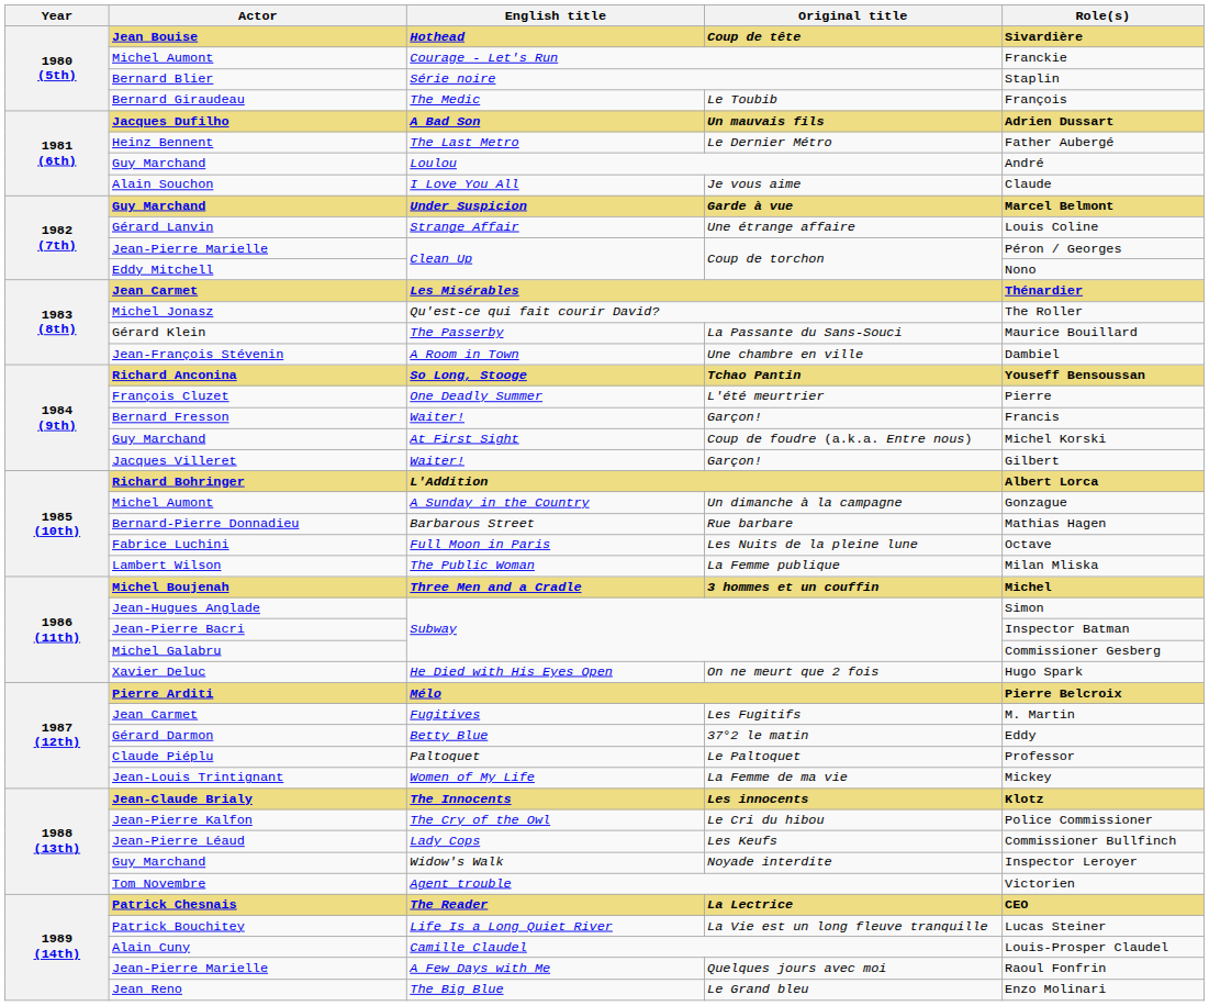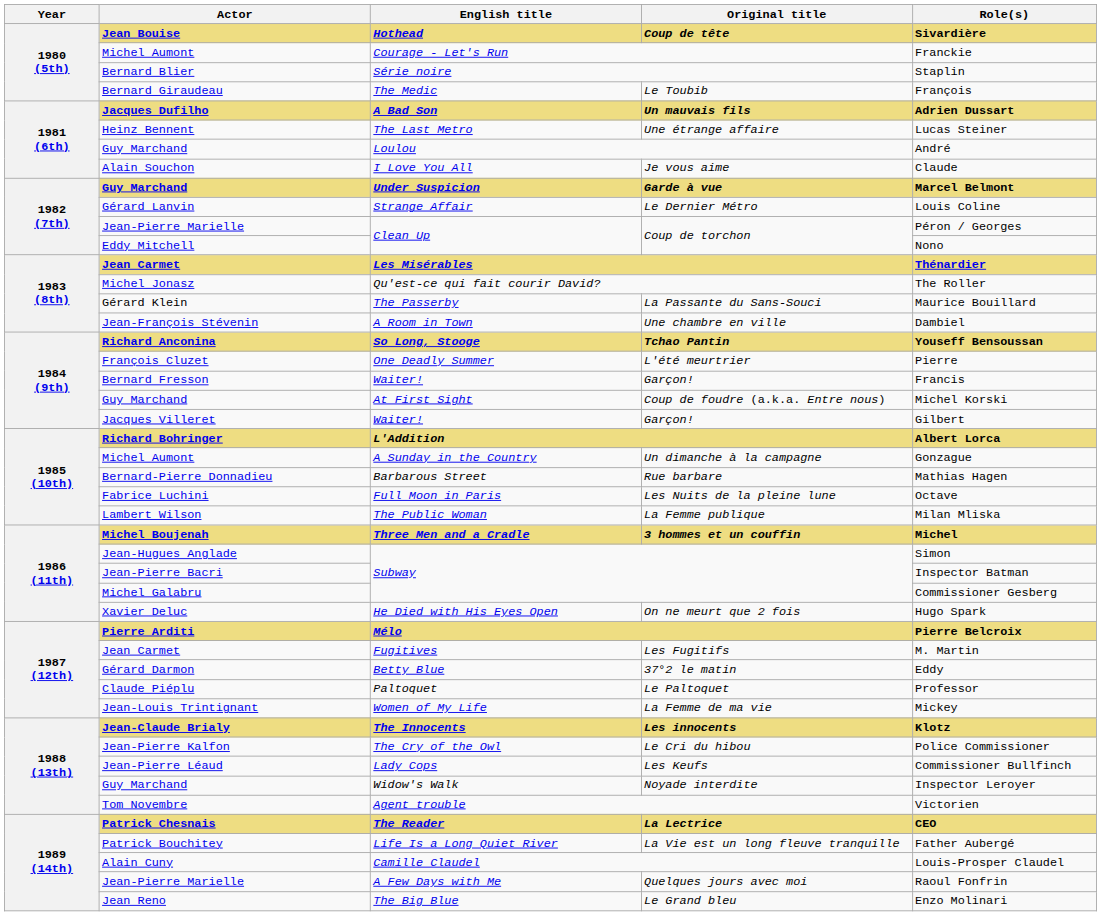The Last Metro | Original title: Le Dernier Métro -> Une étrange affaire
The Last Metro | Role(s): Father Aubergé -> Lucas Steiner
Strange Affair | Original title: Une étrange affaire -> Le Dernier Métro
Life Is a Long Quiet River | Role(s): Lucas Steiner -> Father Aubergé
